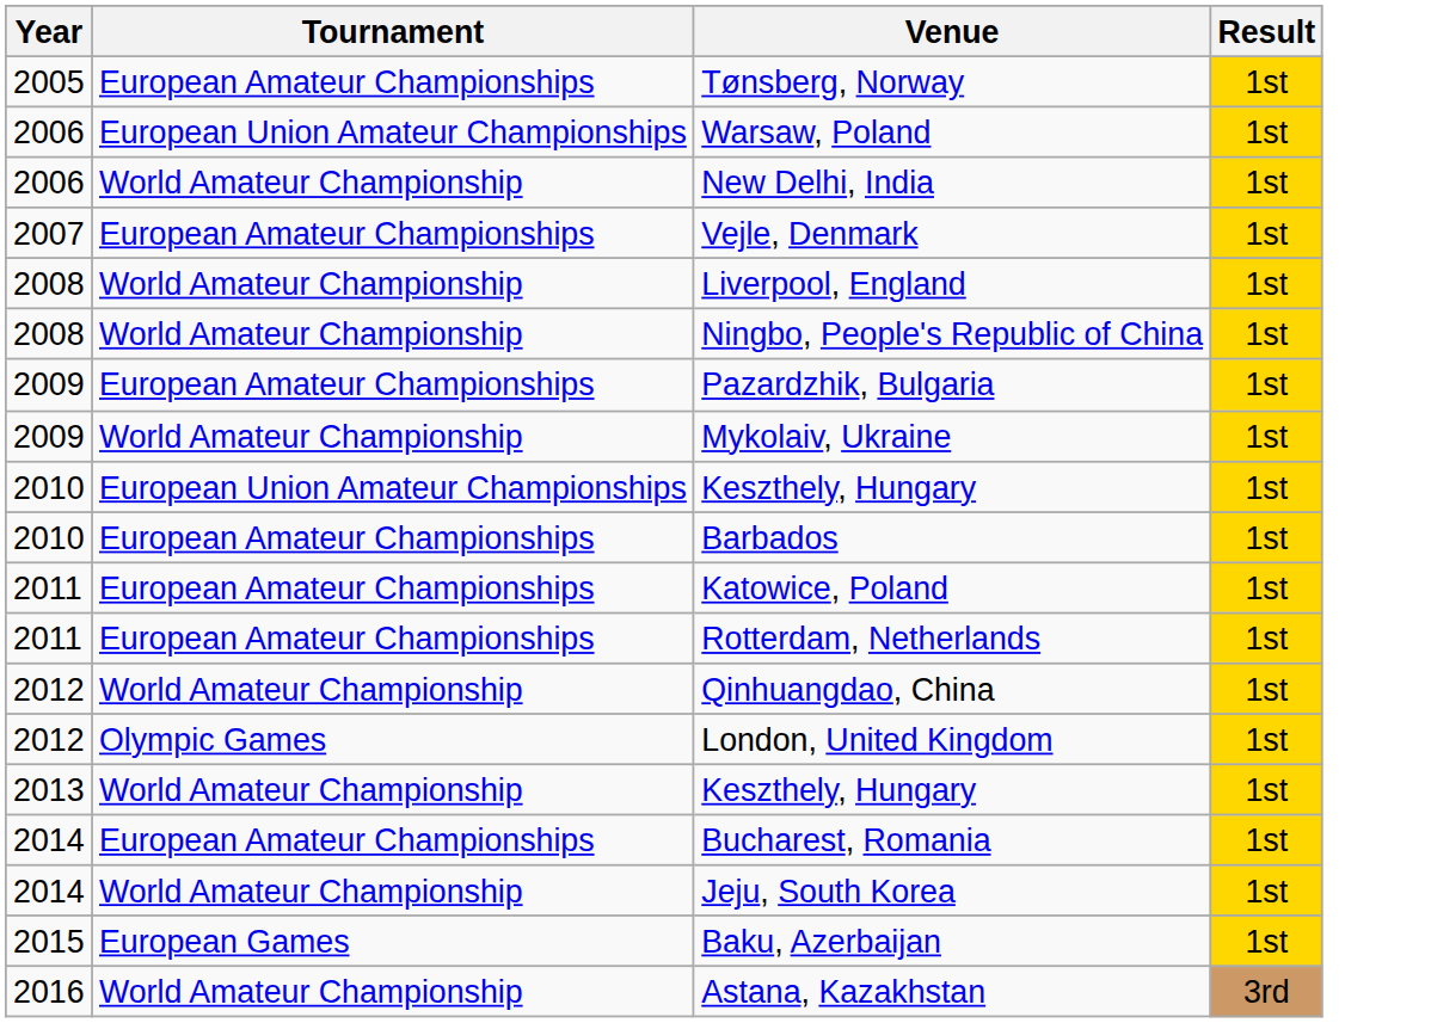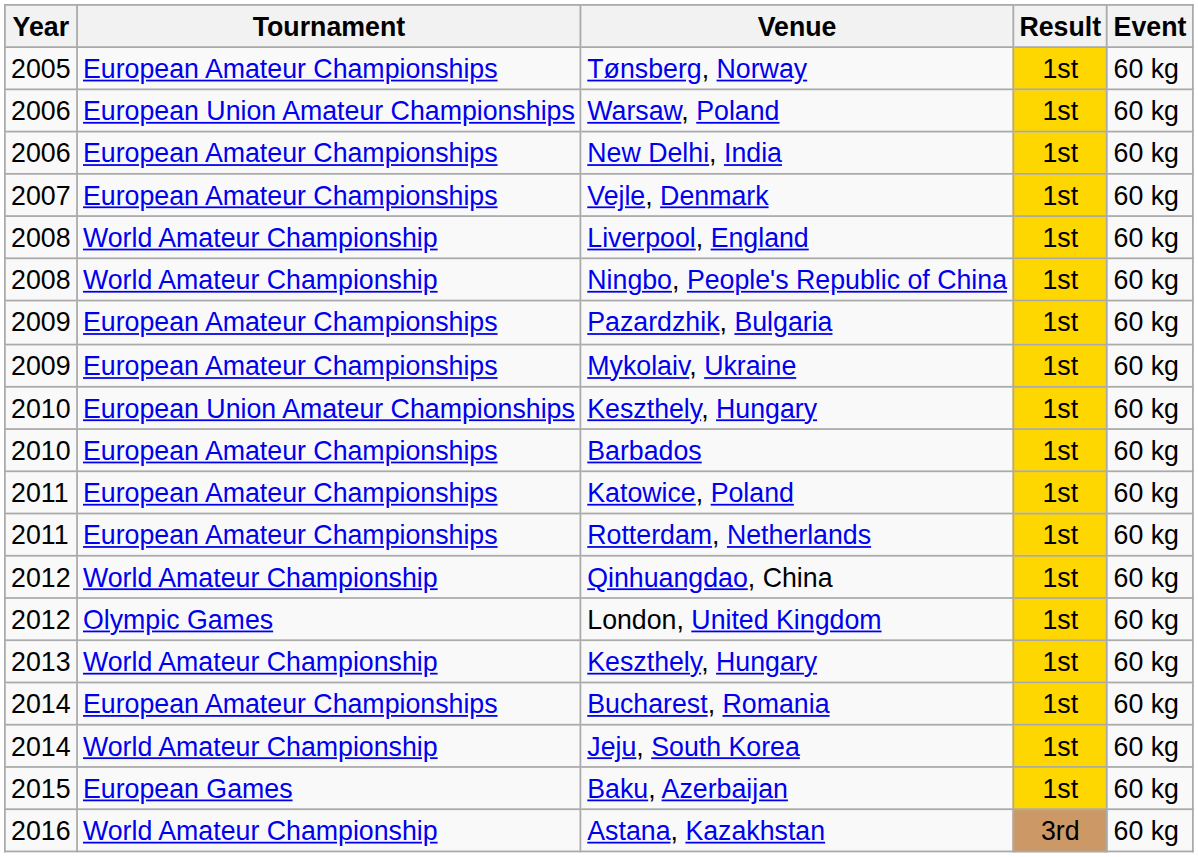+ column: Event | 60 kg | 60 kg | 60 kg | 60 kg | 60 kg | 60 kg | 60 kg | 60 kg | 60 kg | 60 kg | 60 kg | 60 kg | 60 kg | 60 kg | 60 kg | 60 kg | 60 kg | 60 kg | 60 kg
New Delhi, India | Tournament: World Amateur Championship -> European Amateur Championships
Mykolaiv, Ukraine | Tournament: World Amateur Championship -> European Amateur Championships
